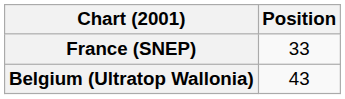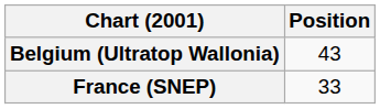rows swapped: Belgium (Ultratop Wallonia) <-> France (SNEP)
